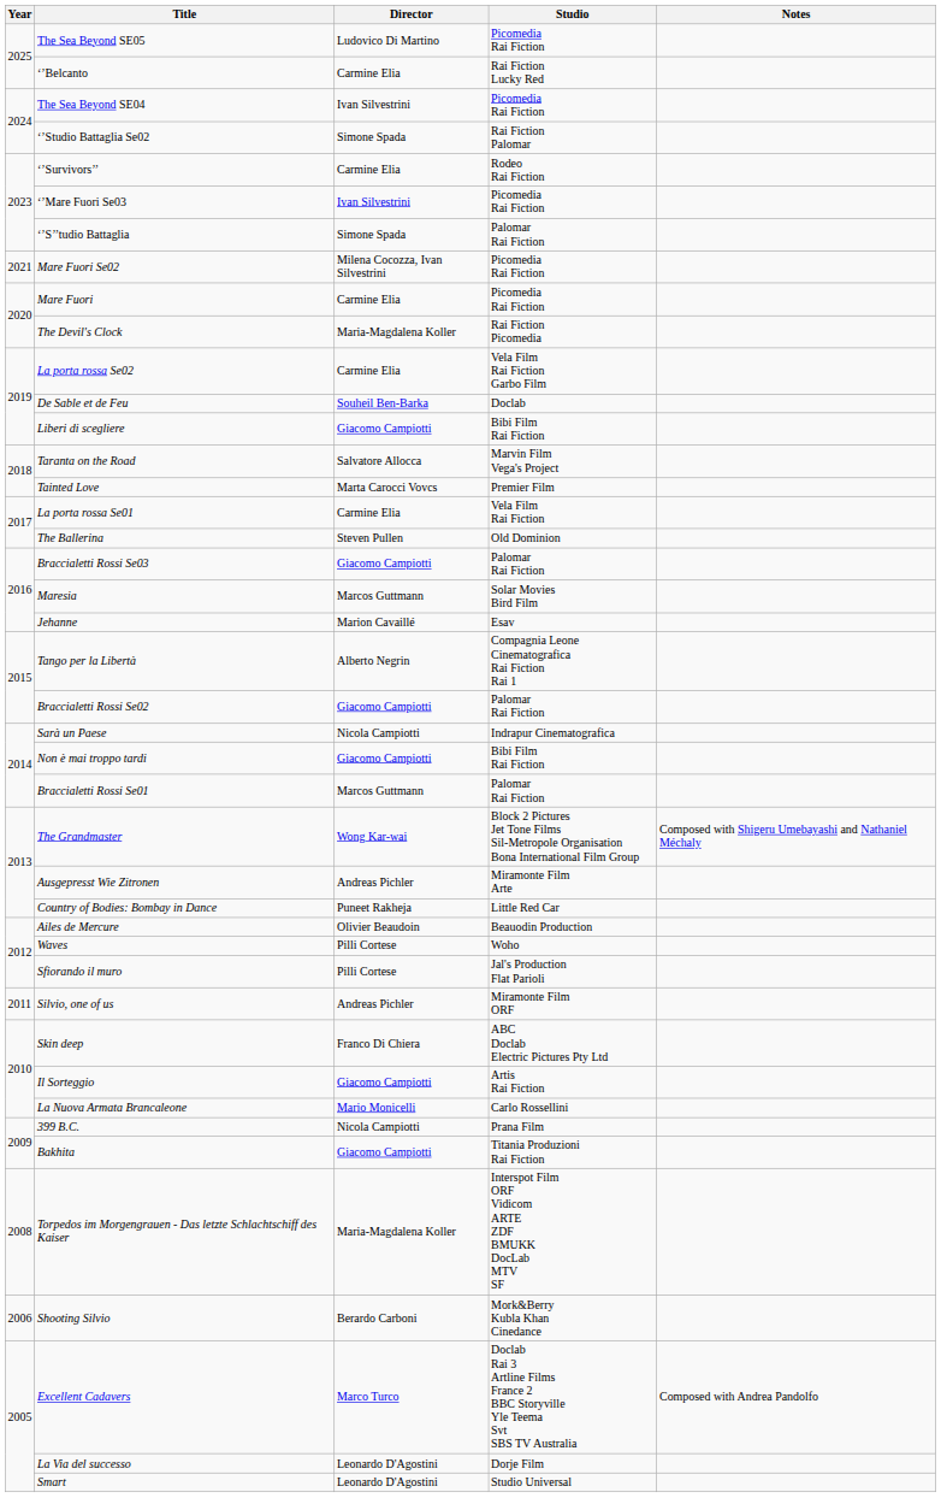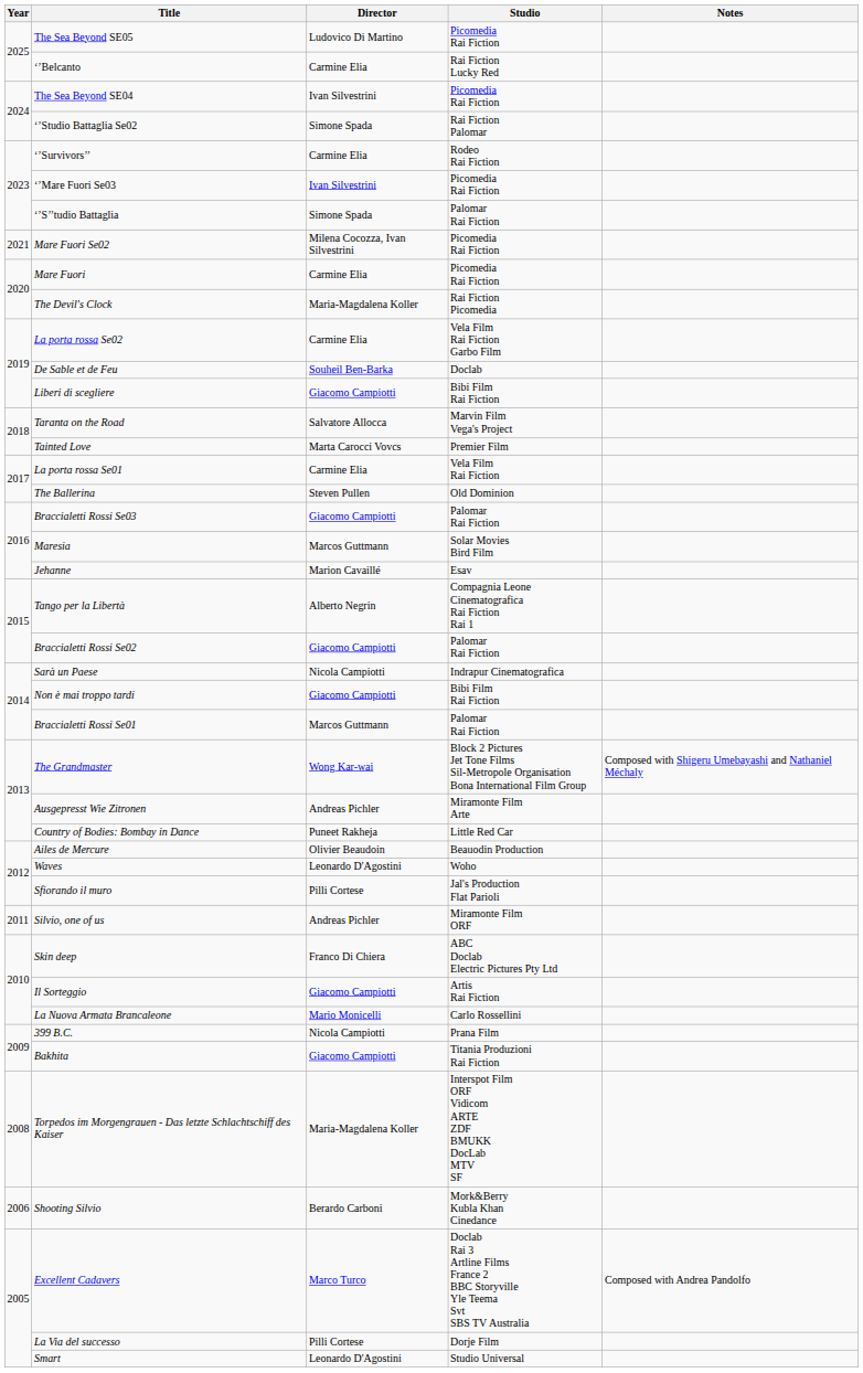Waves | Director: Pilli Cortese -> Leonardo D'Agostini
La Via del successo | Director: Leonardo D'Agostini -> Pilli Cortese
